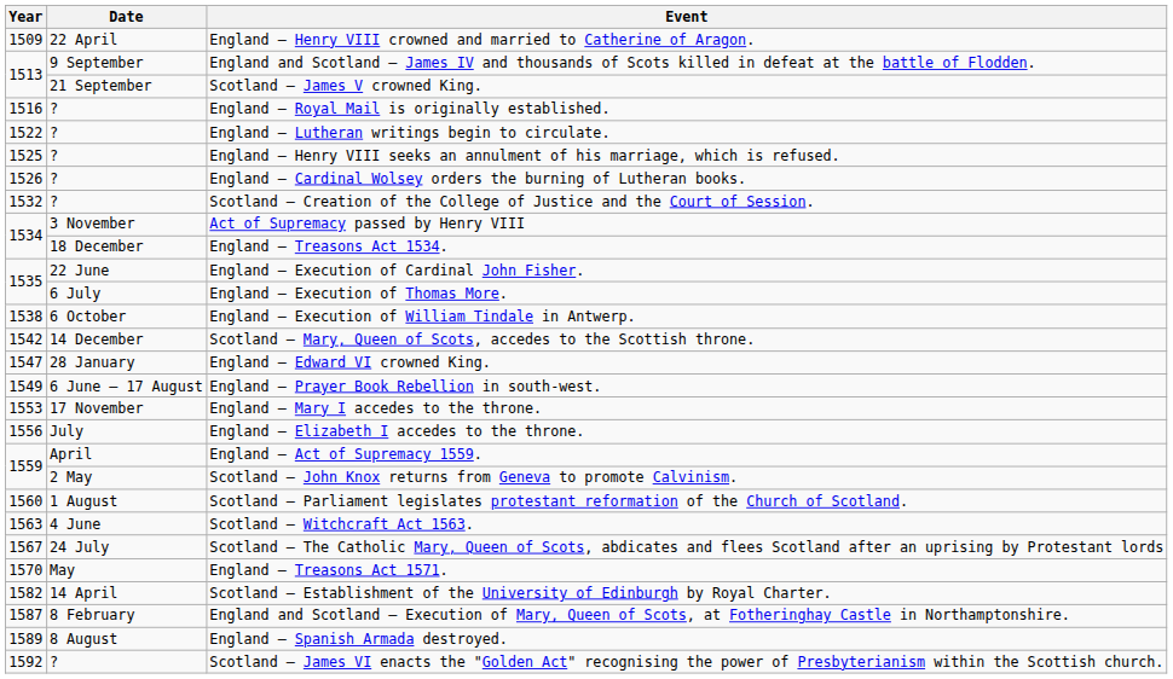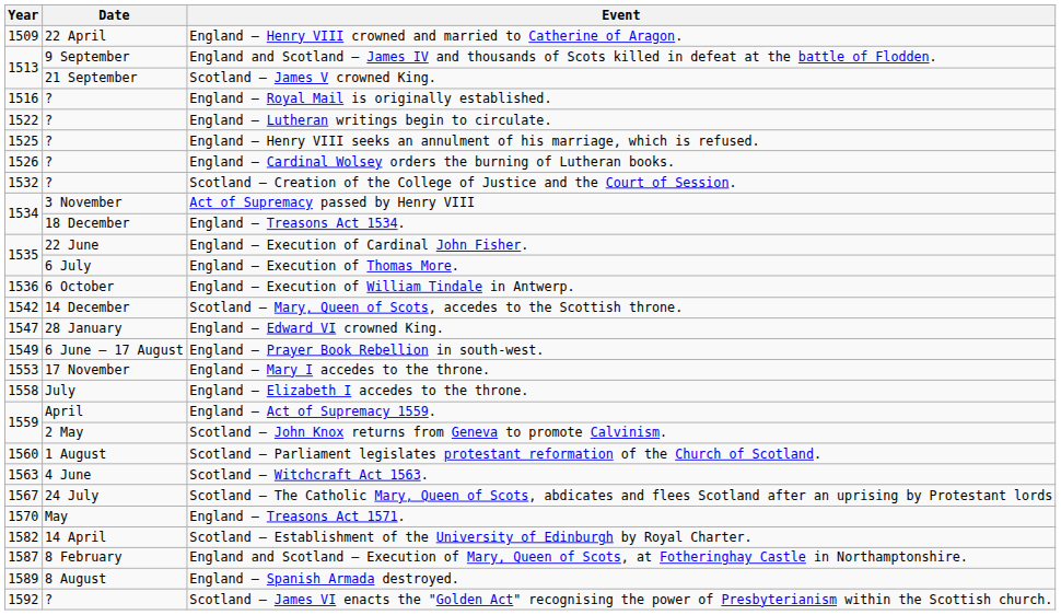England – Execution of William Tindale in Antwerp. | Year: 1538 -> 1536
England – Elizabeth I accedes to the throne. | Year: 1556 -> 1558
